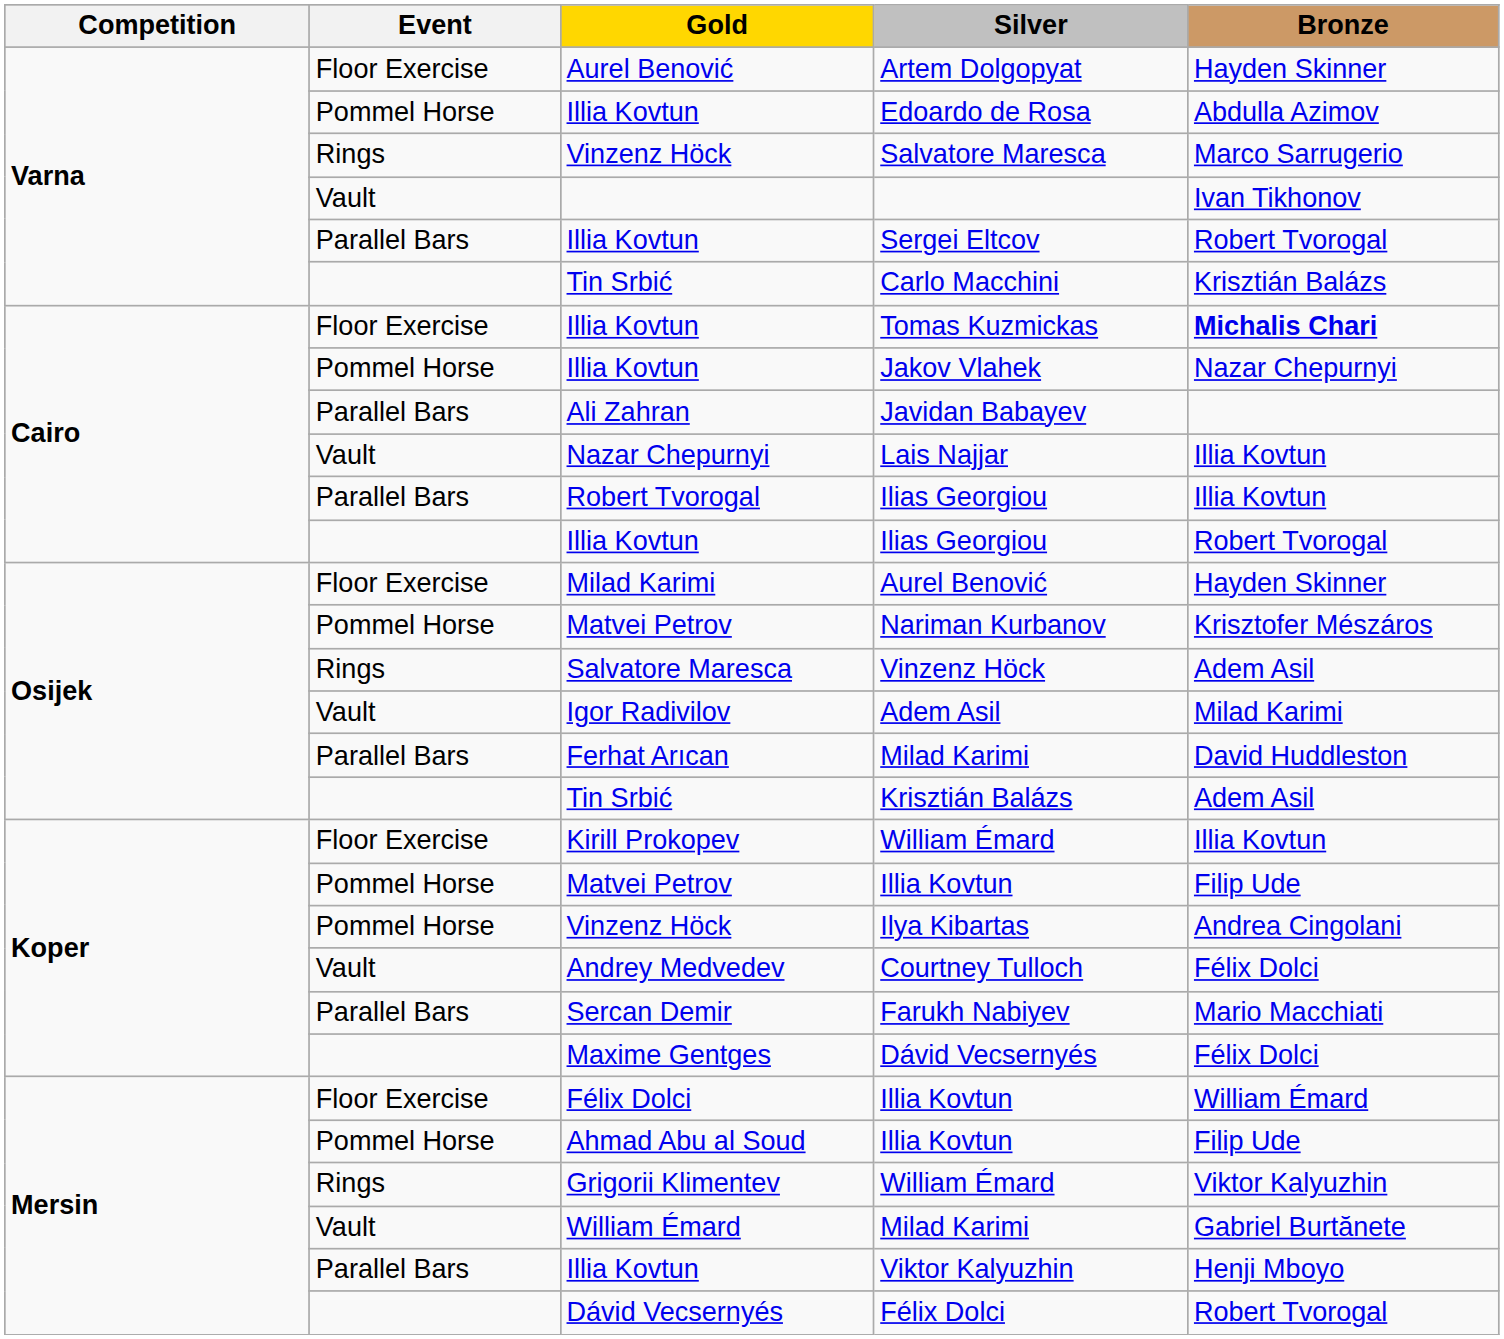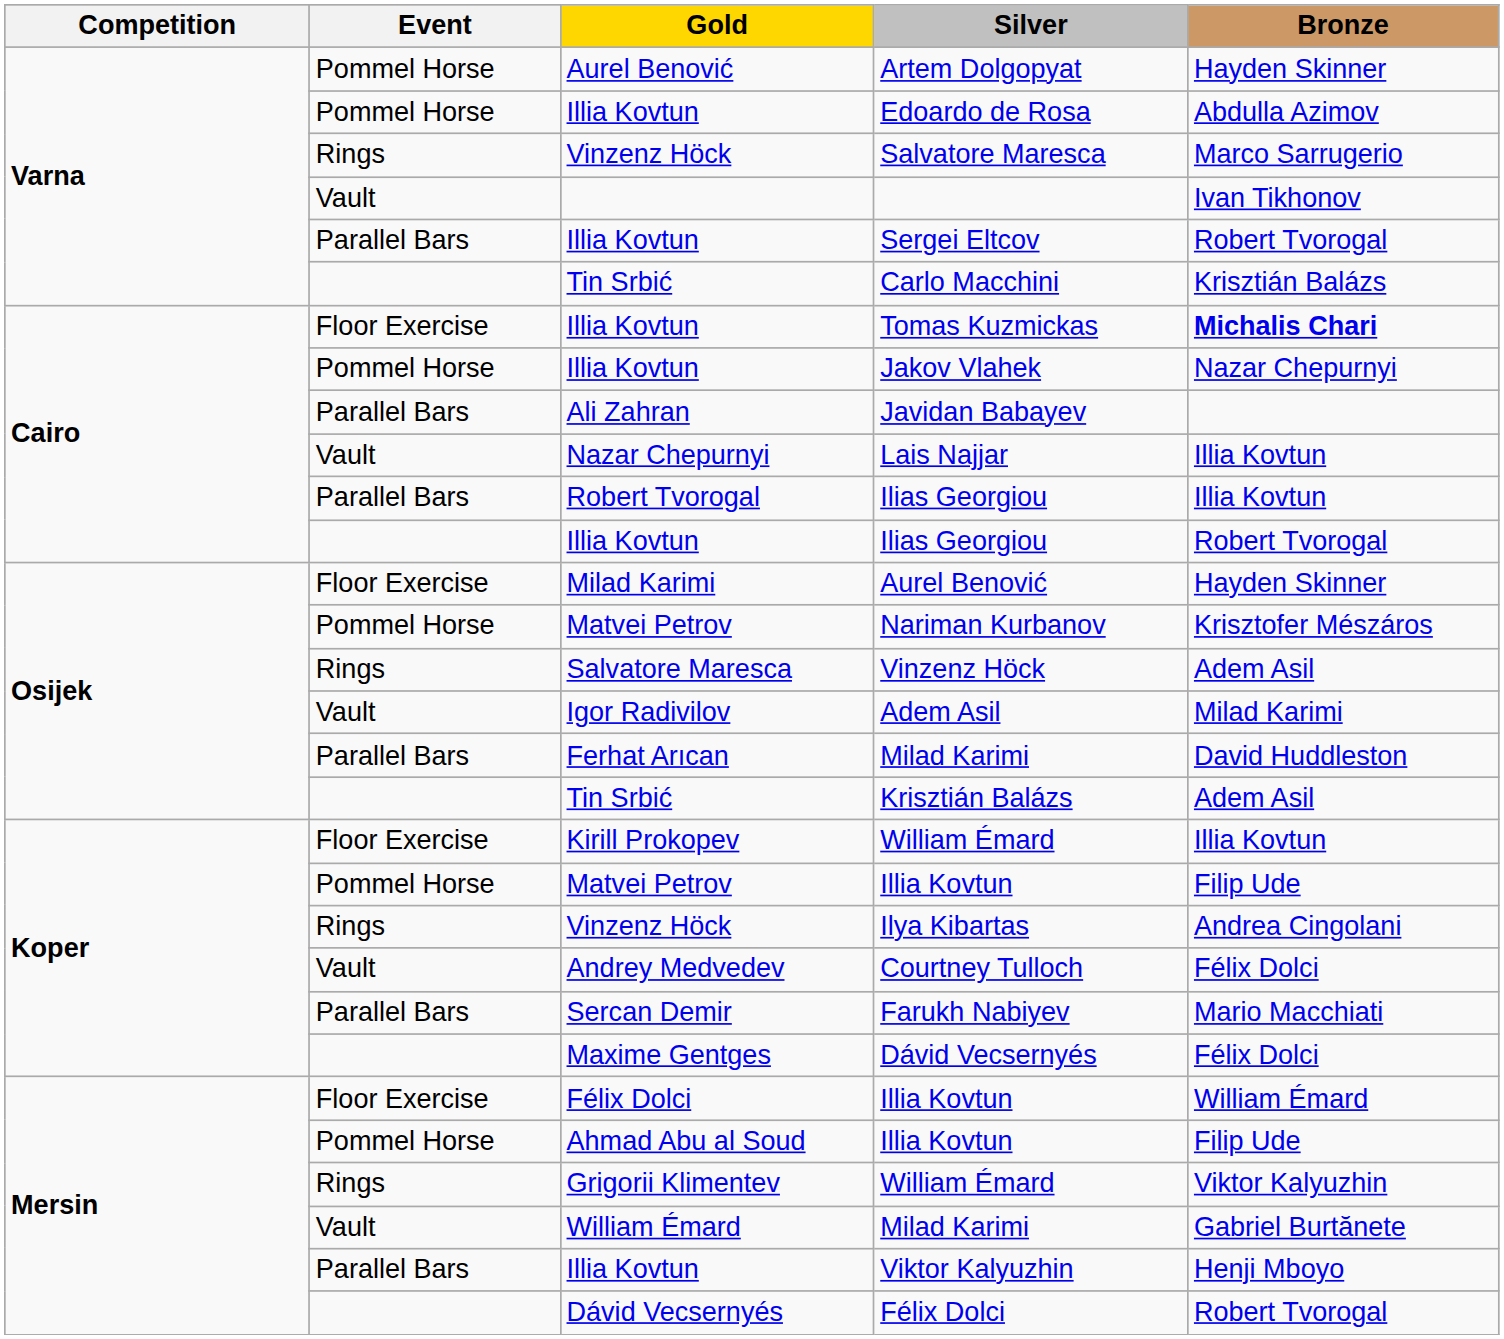Artem Dolgopyat | Event: Floor Exercise -> Pommel Horse
Ilya Kibartas | Event: Pommel Horse -> Rings
